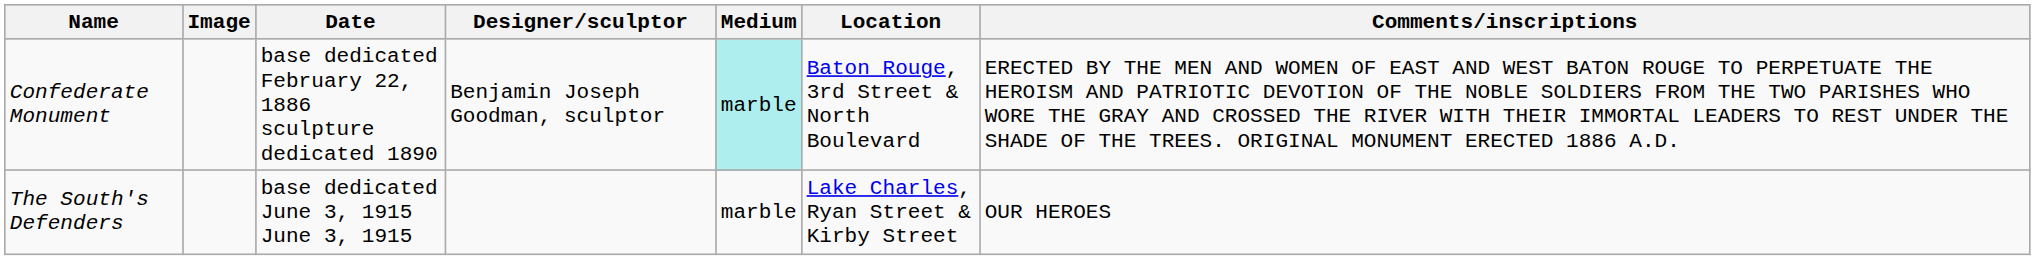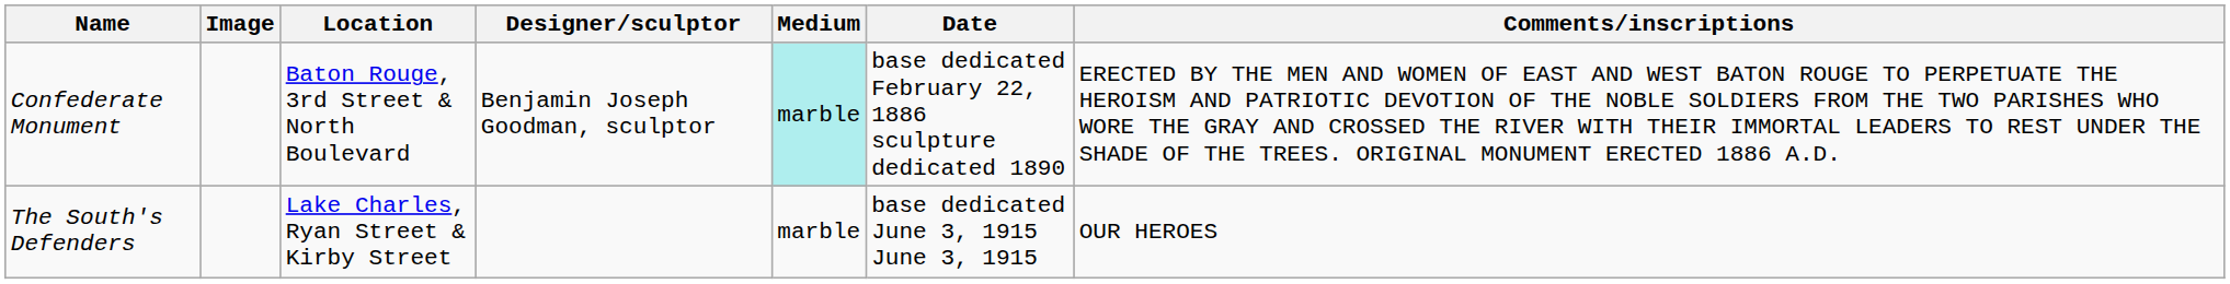columns swapped: Location <-> Date
